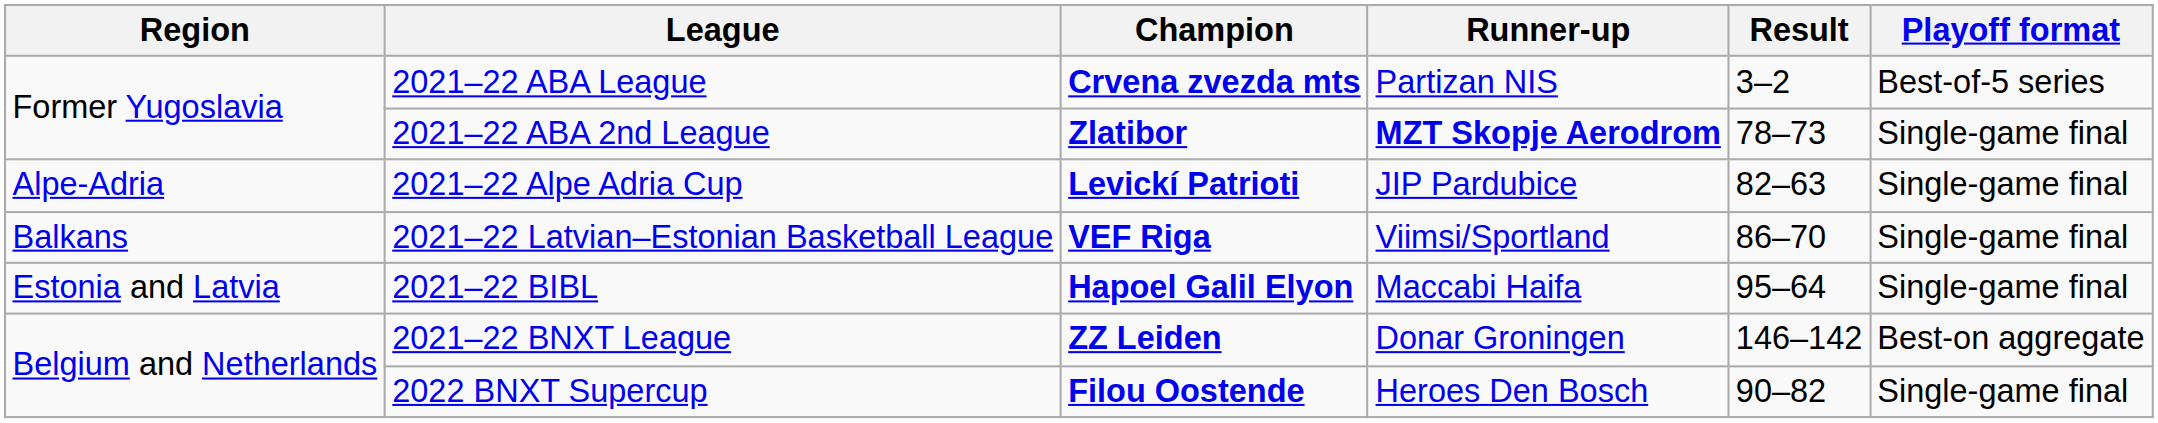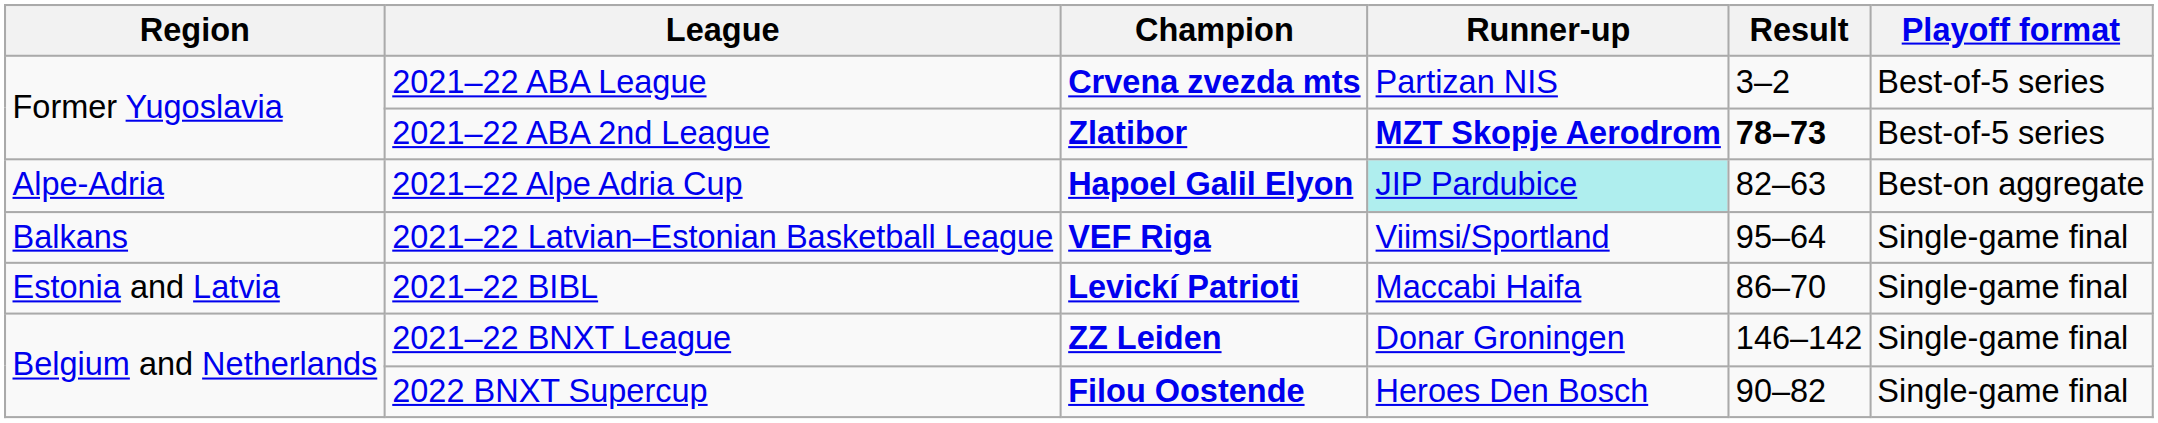2021–22 ABA 2nd League | Result: normal -> bold
2021–22 ABA 2nd League | Playoff format: Single-game final -> Best-of-5 series
2021–22 Alpe Adria Cup | Champion: Levickí Patrioti -> Hapoel Galil Elyon
2021–22 Alpe Adria Cup | Runner-up: no background -> paleturquoise background
2021–22 Alpe Adria Cup | Playoff format: Single-game final -> Best-on aggregate
2021–22 Latvian–Estonian Basketball League | Result: 86–70 -> 95–64
2021–22 BIBL | Champion: Hapoel Galil Elyon -> Levickí Patrioti
2021–22 BIBL | Result: 95–64 -> 86–70
2021–22 BNXT League | Playoff format: Best-on aggregate -> Single-game final
